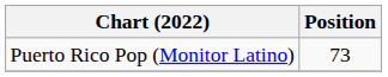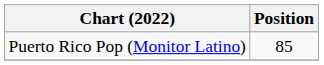Puerto Rico Pop (Monitor Latino) | Position: 73 -> 85
